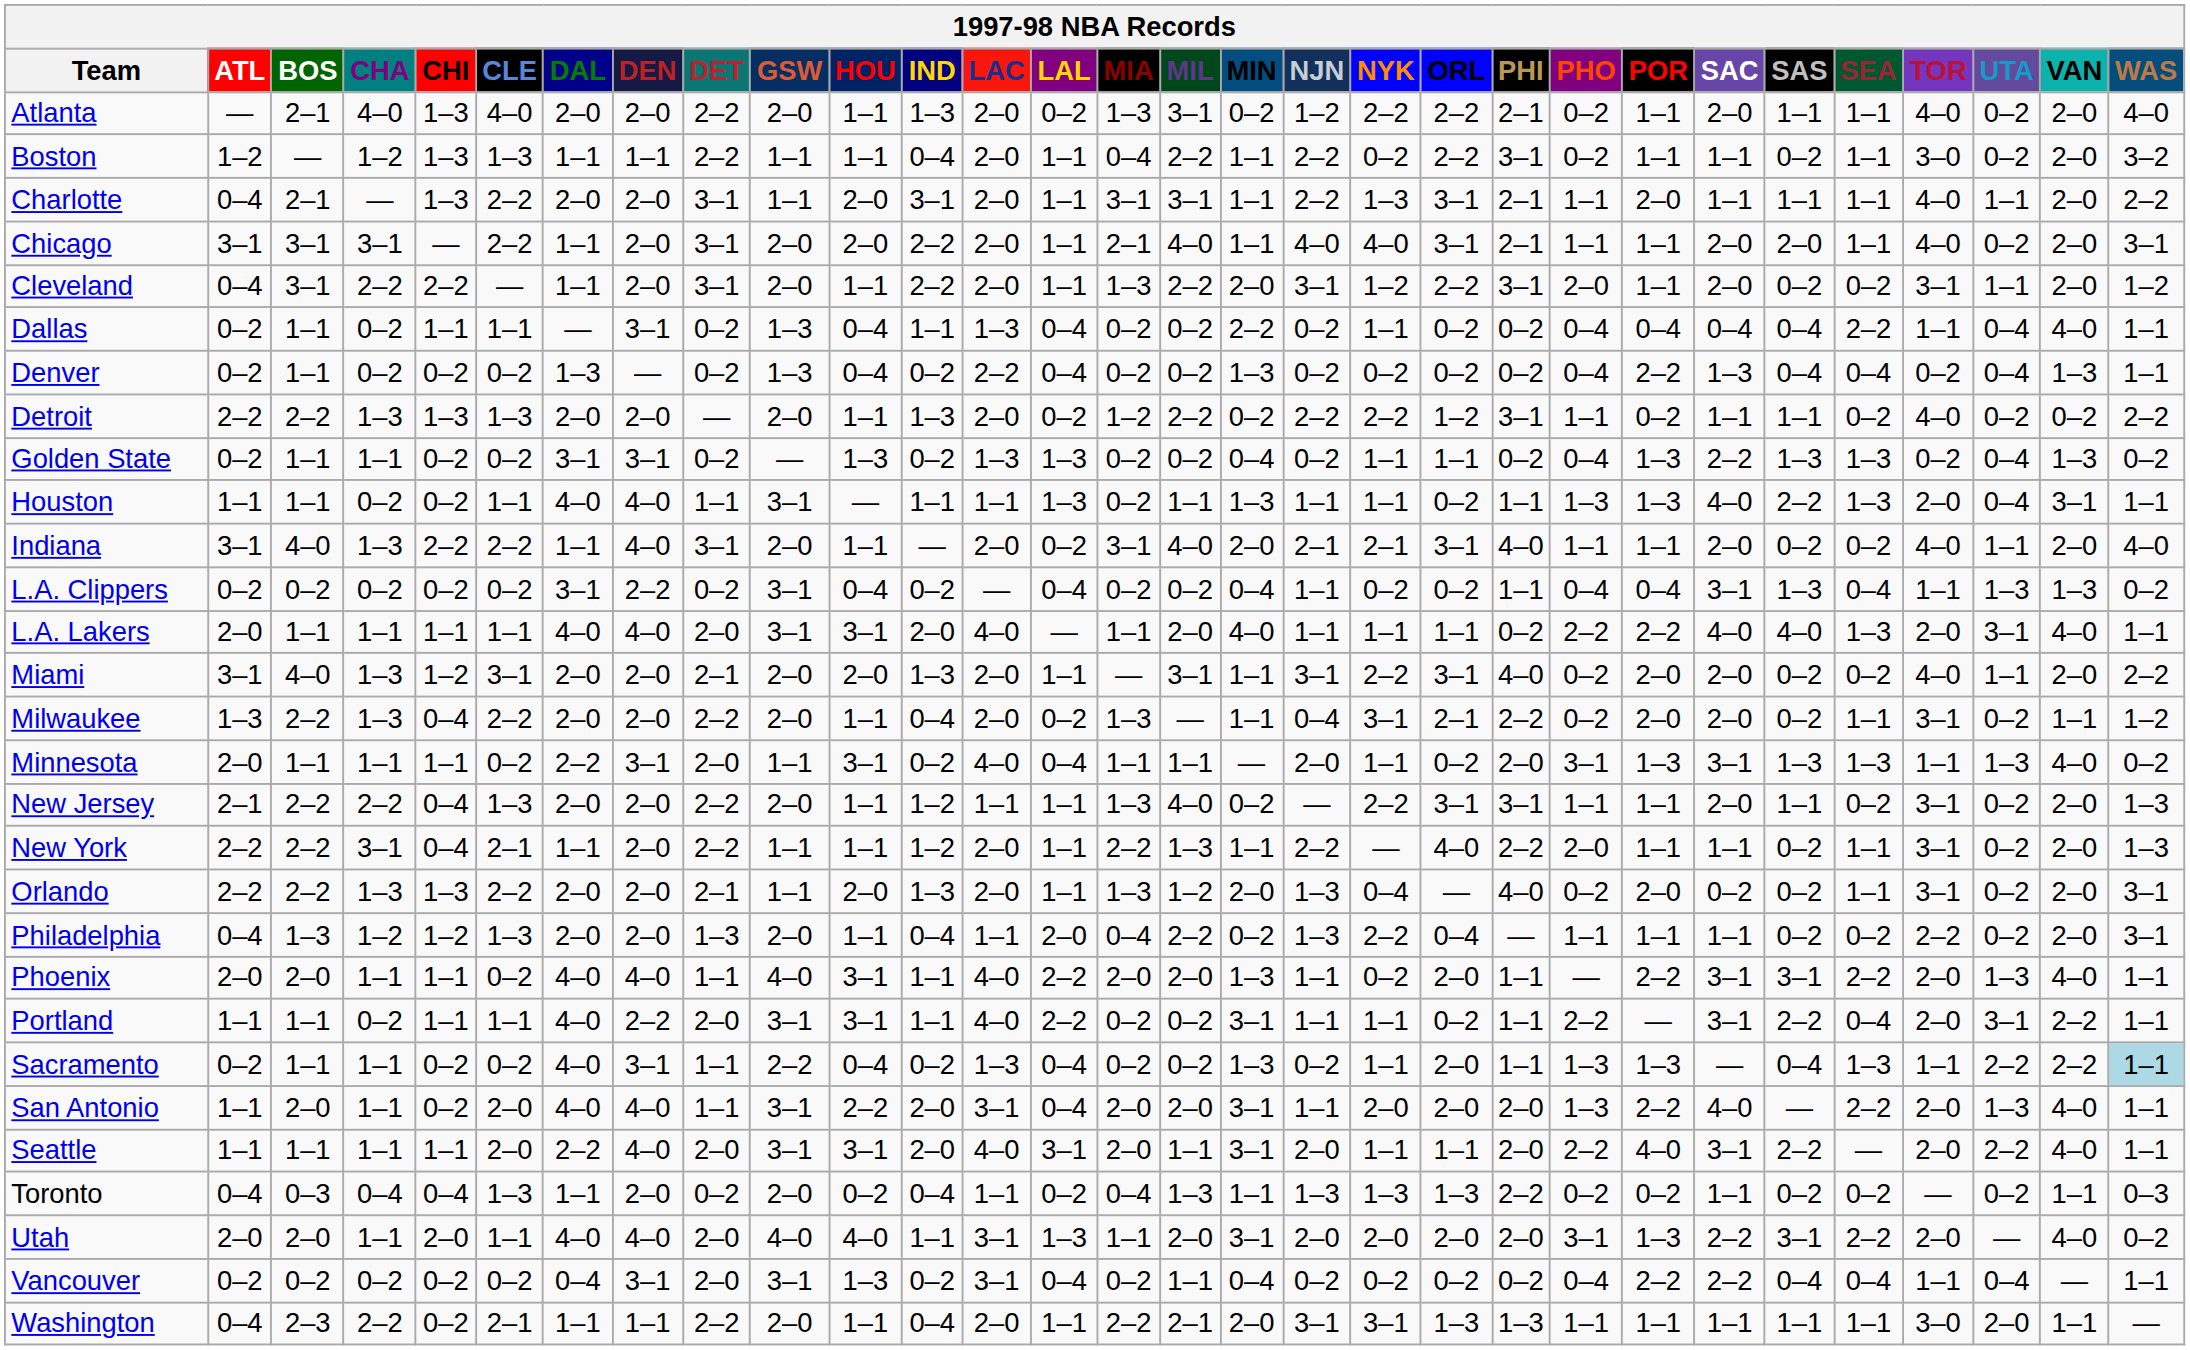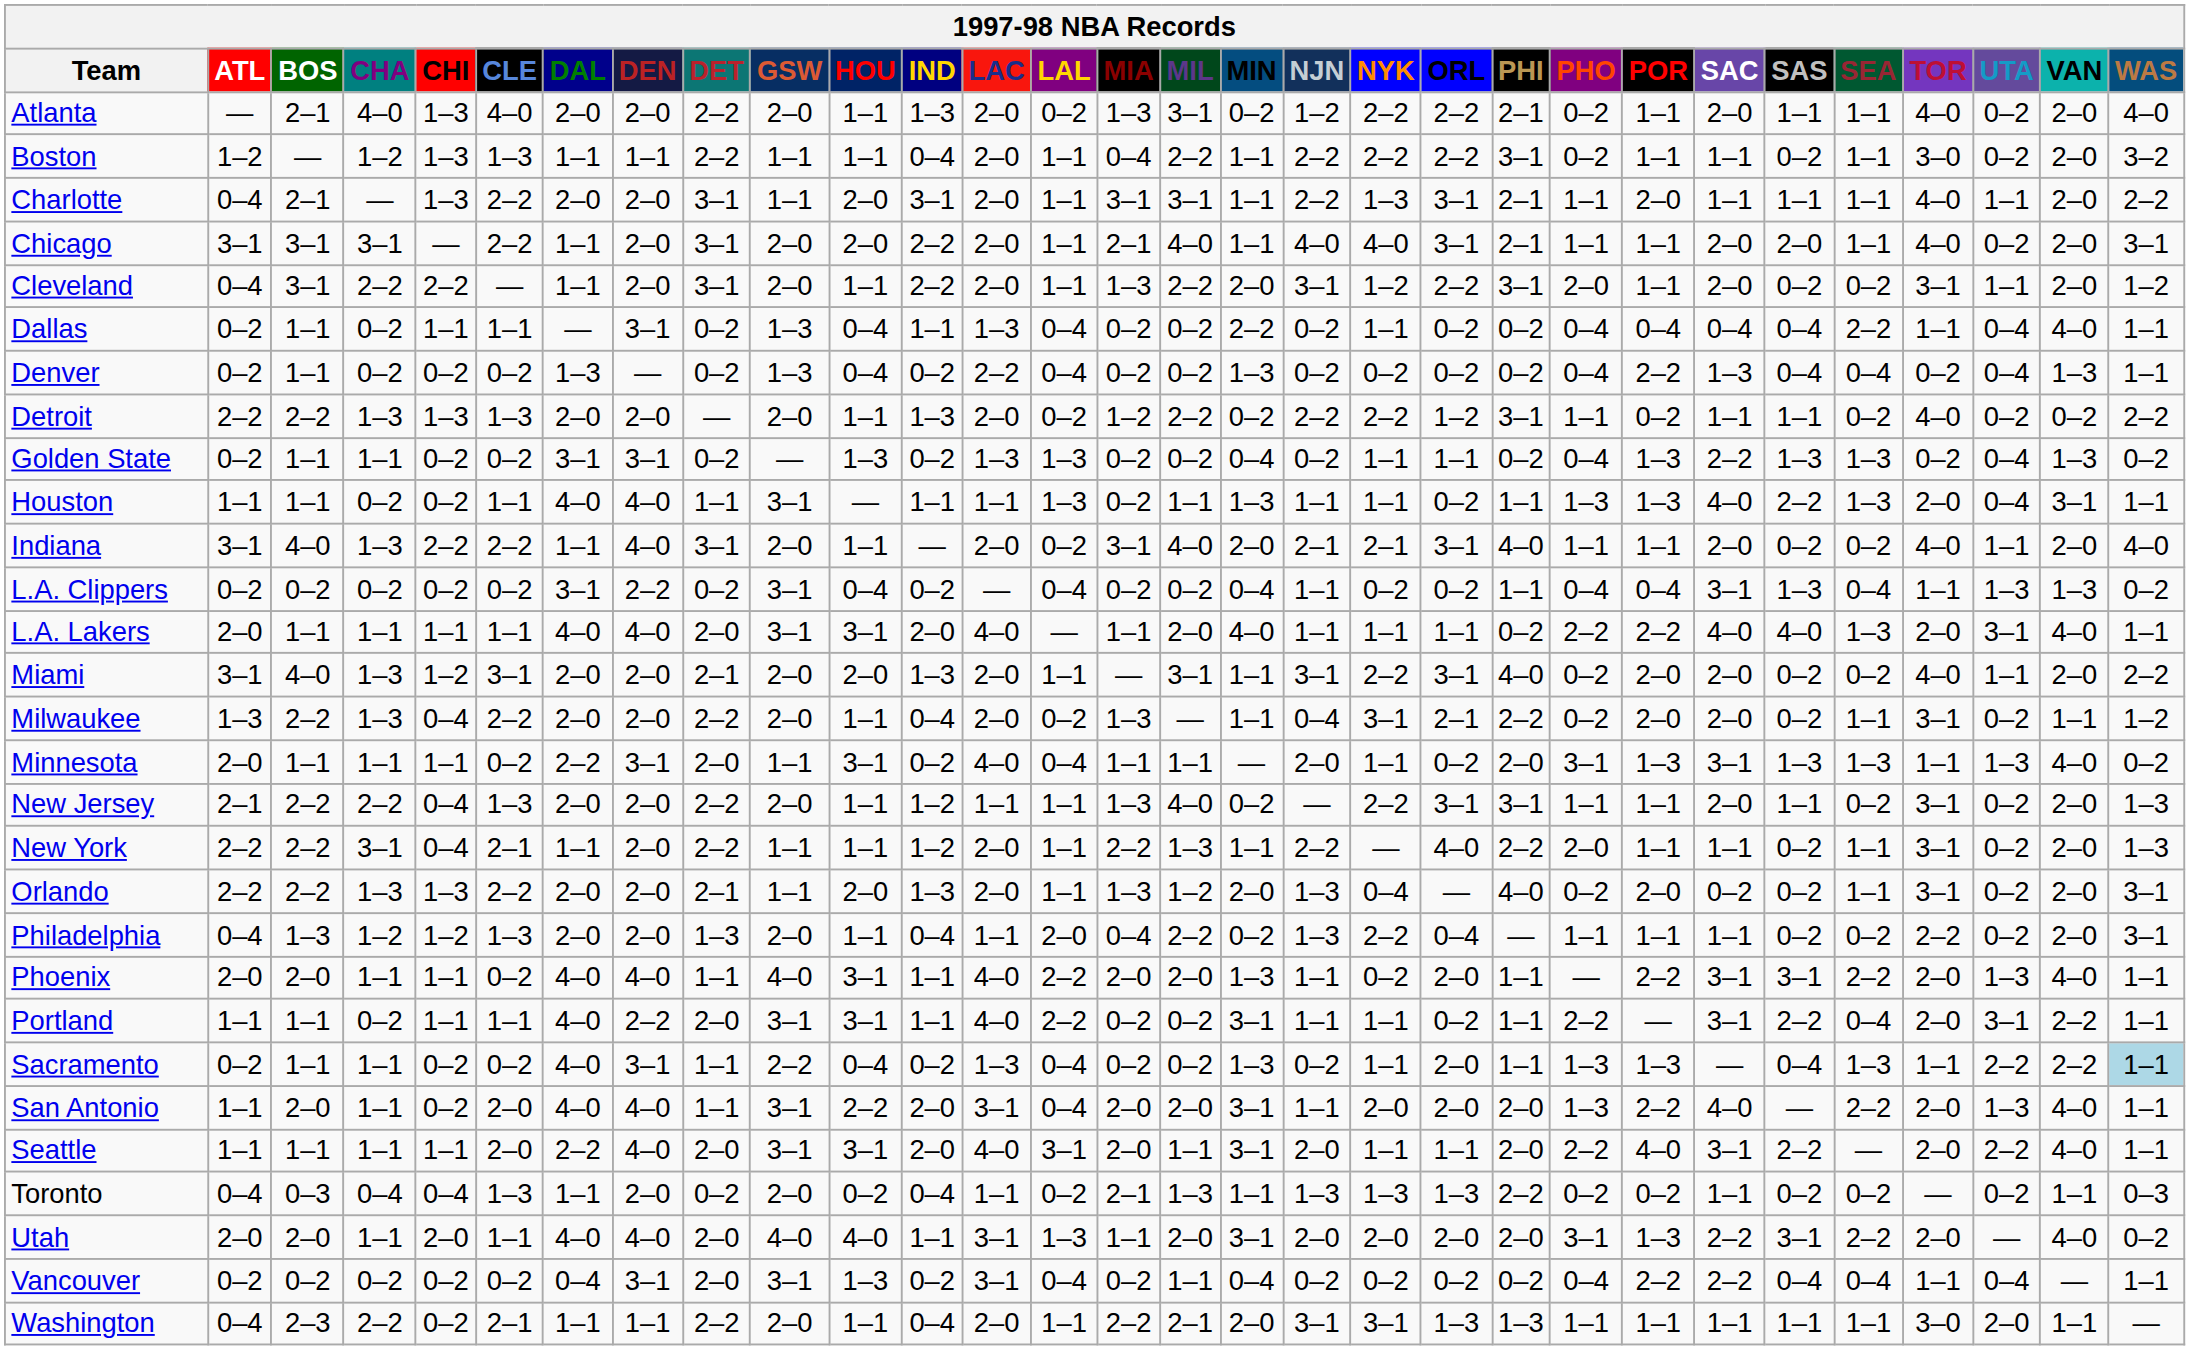Boston | NYK: 0–2 -> 2–2
Toronto | MIA: 0–4 -> 2–1
